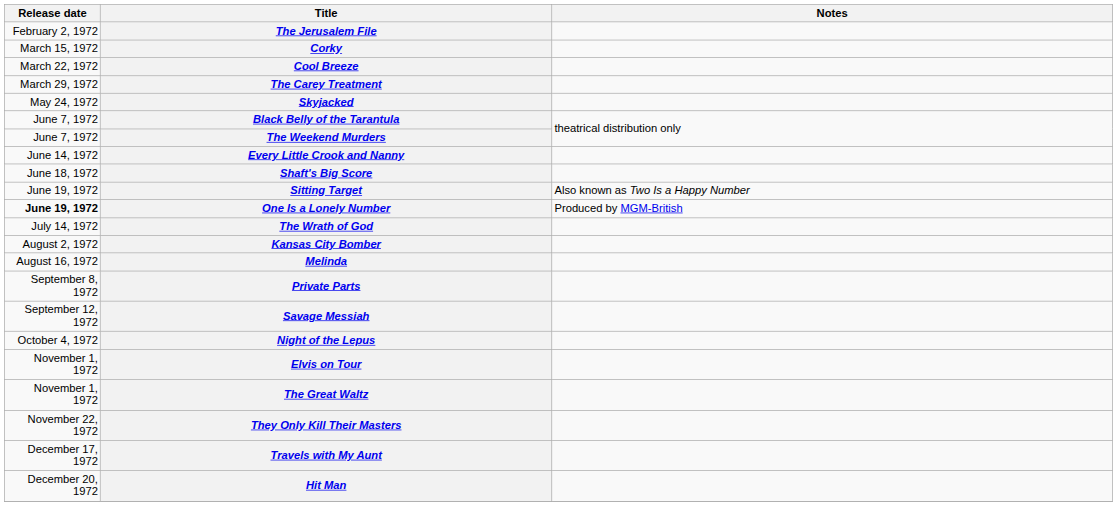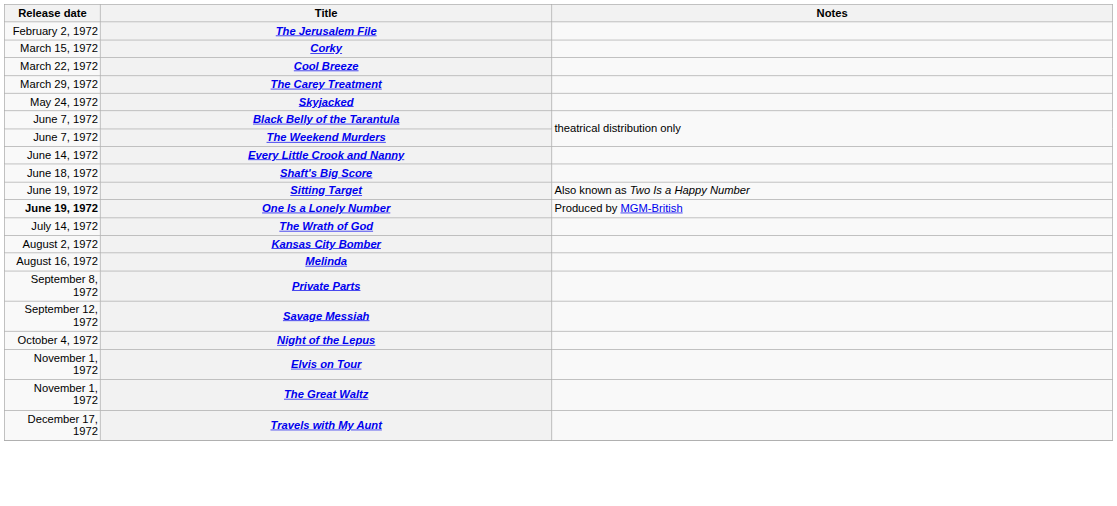- row: November 22, 1972 | They Only Kill Their Masters
- row: December 20, 1972 | Hit Man
